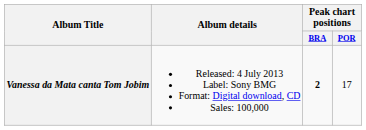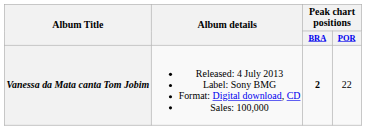Vanessa da Mata canta Tom Jobim | Peak chart positions / POR: 17 -> 22
